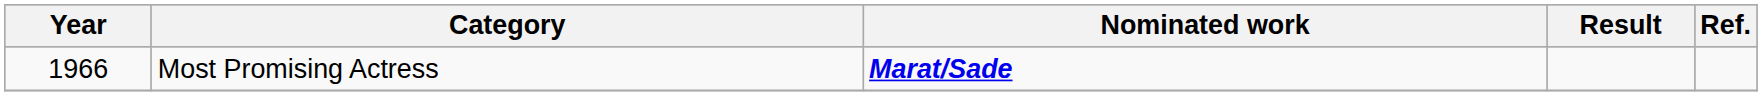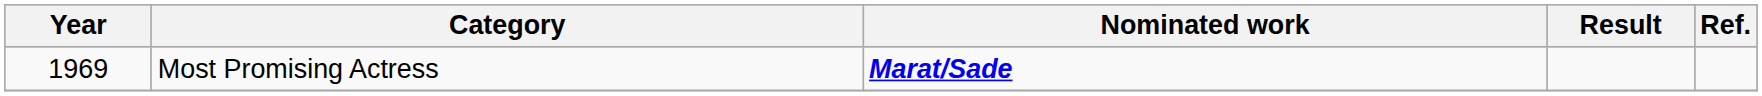Most Promising Actress | Year: 1966 -> 1969
